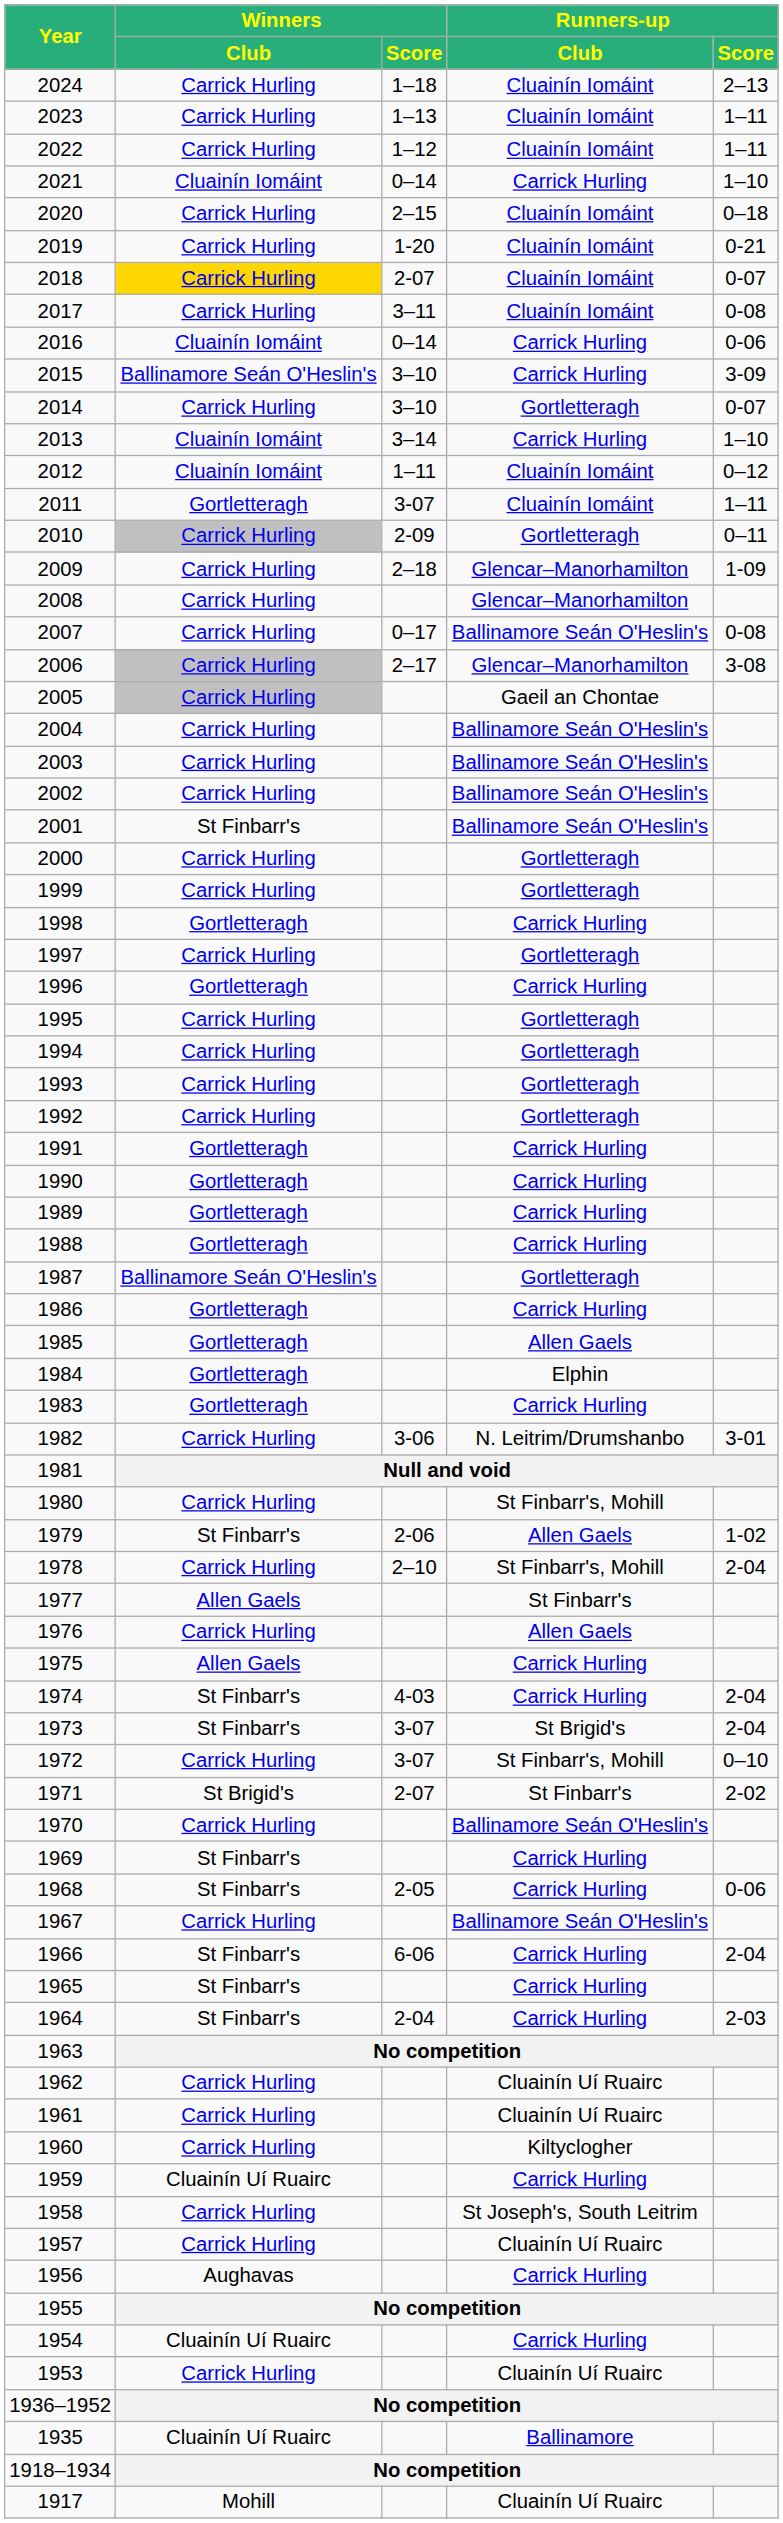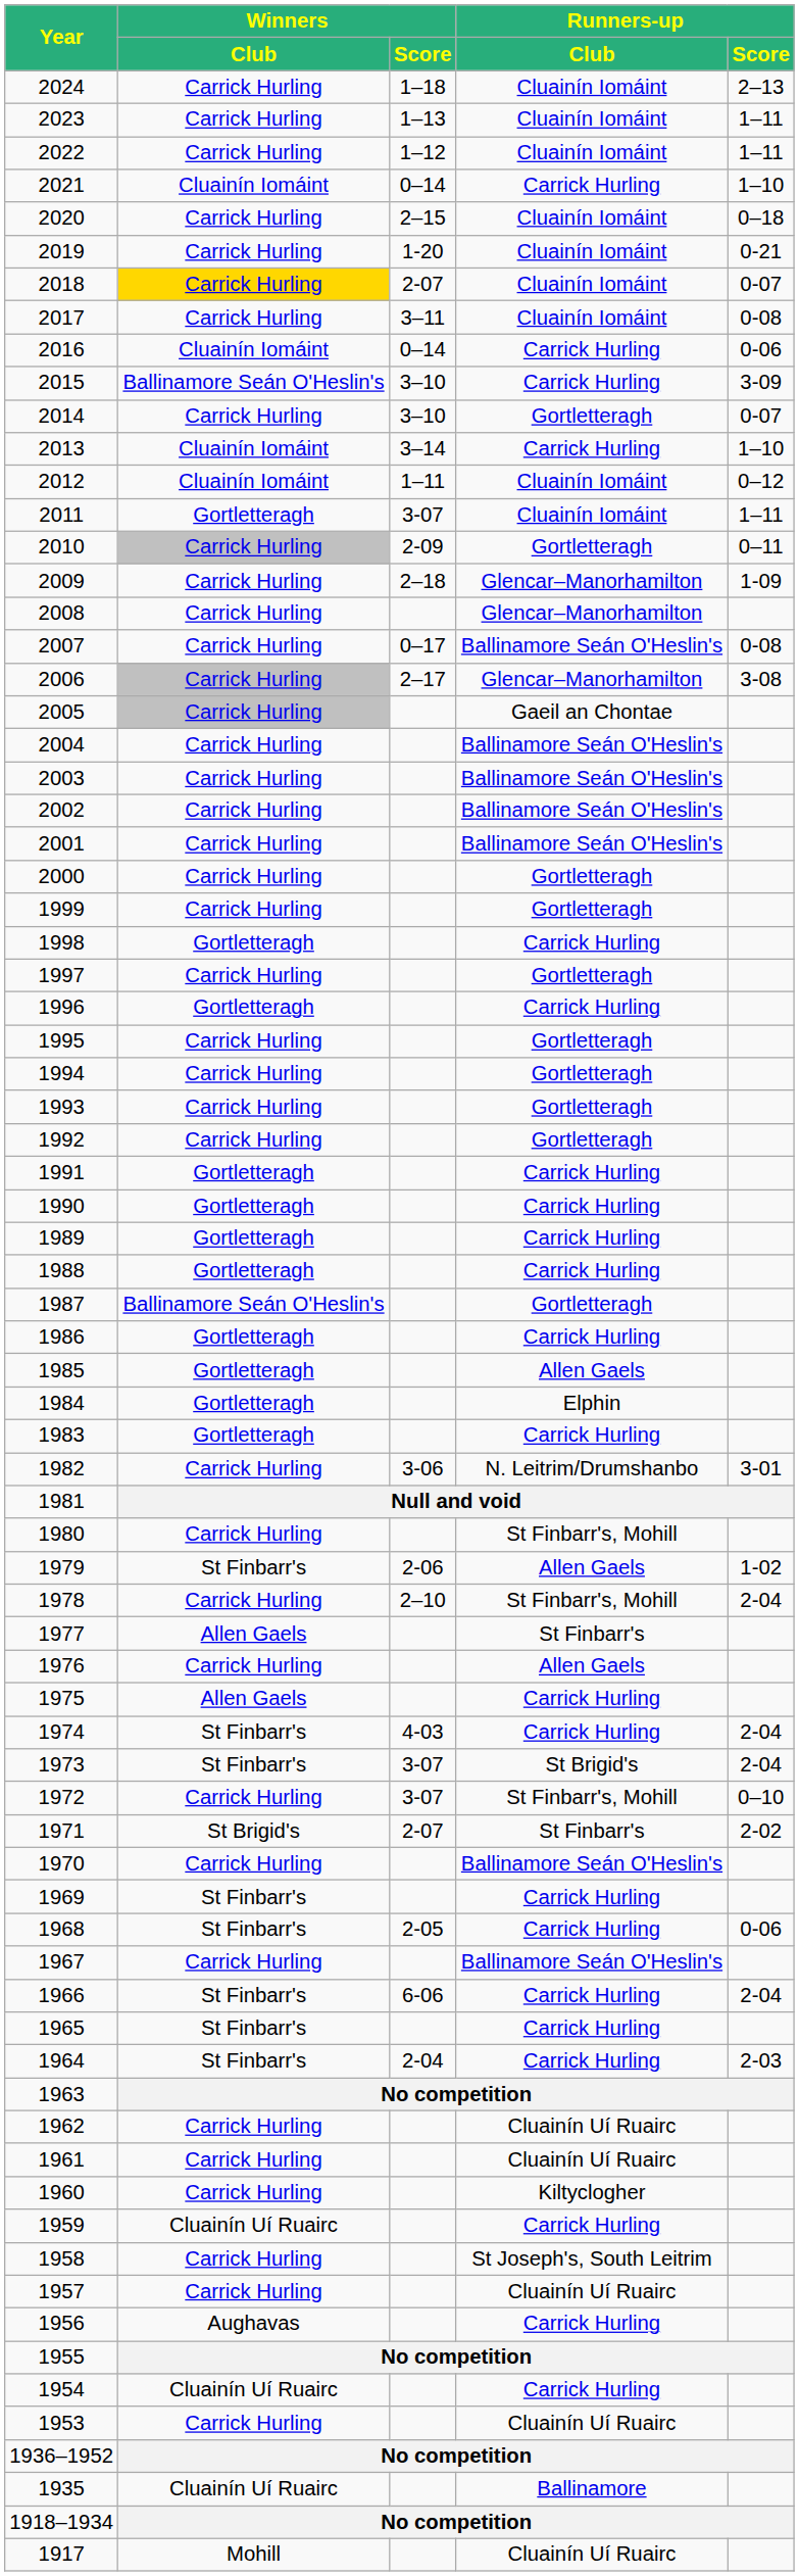2001 | Winners / Club: St Finbarr's -> Carrick Hurling
